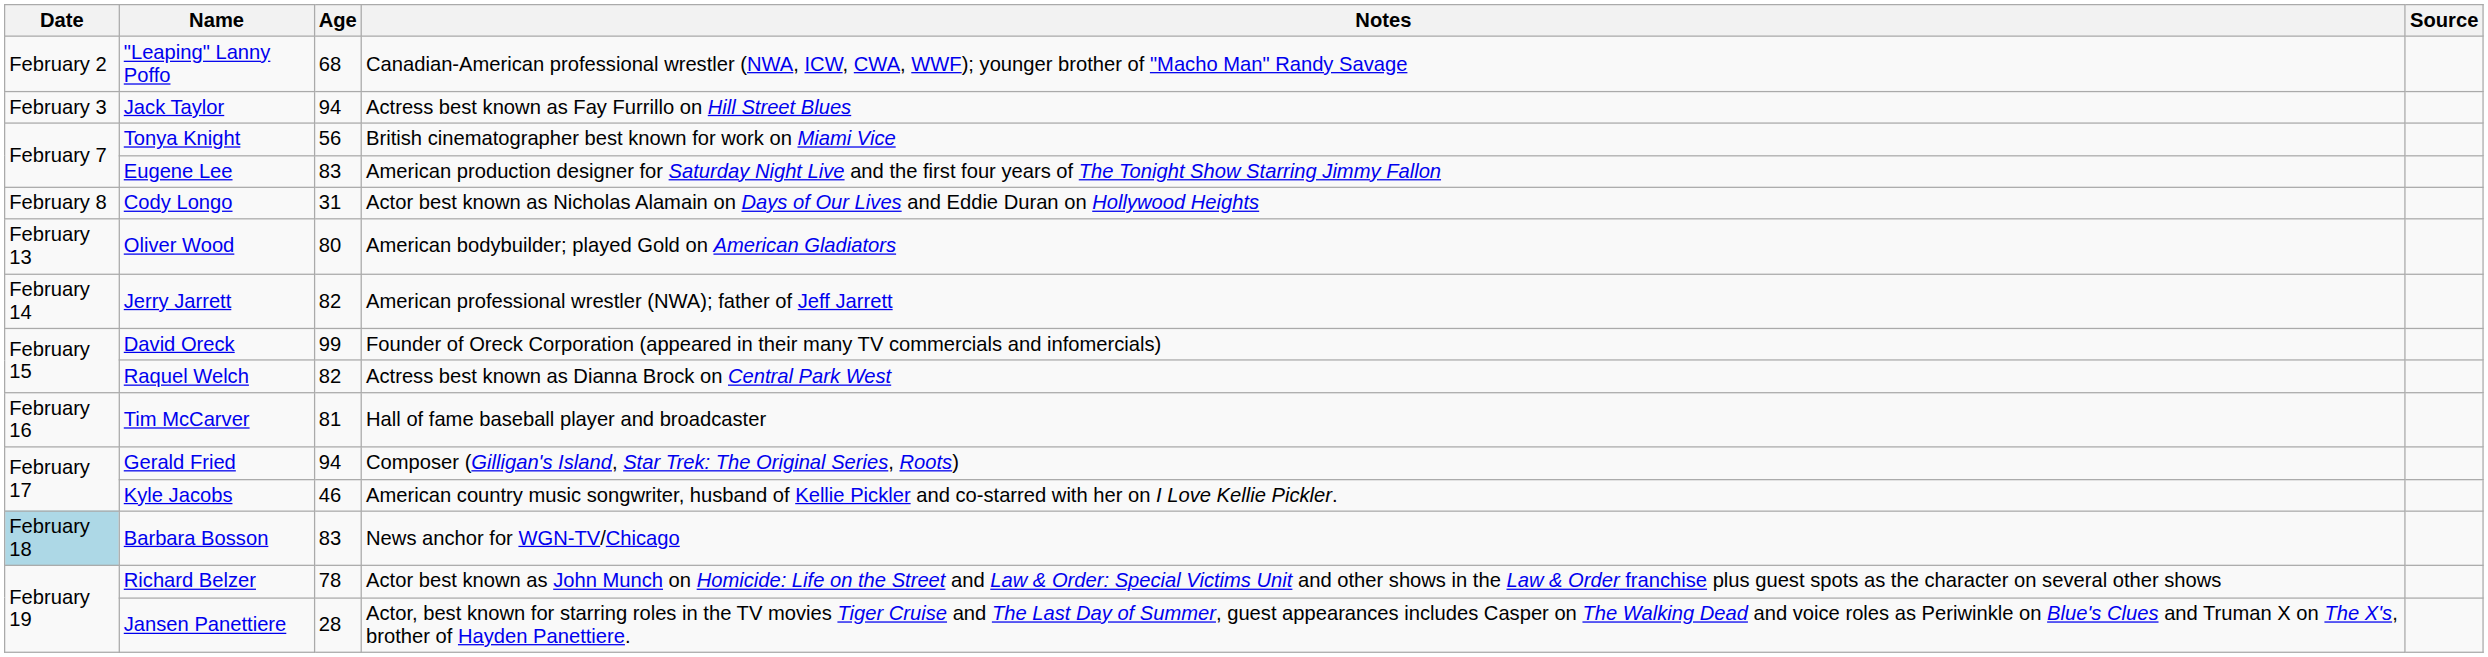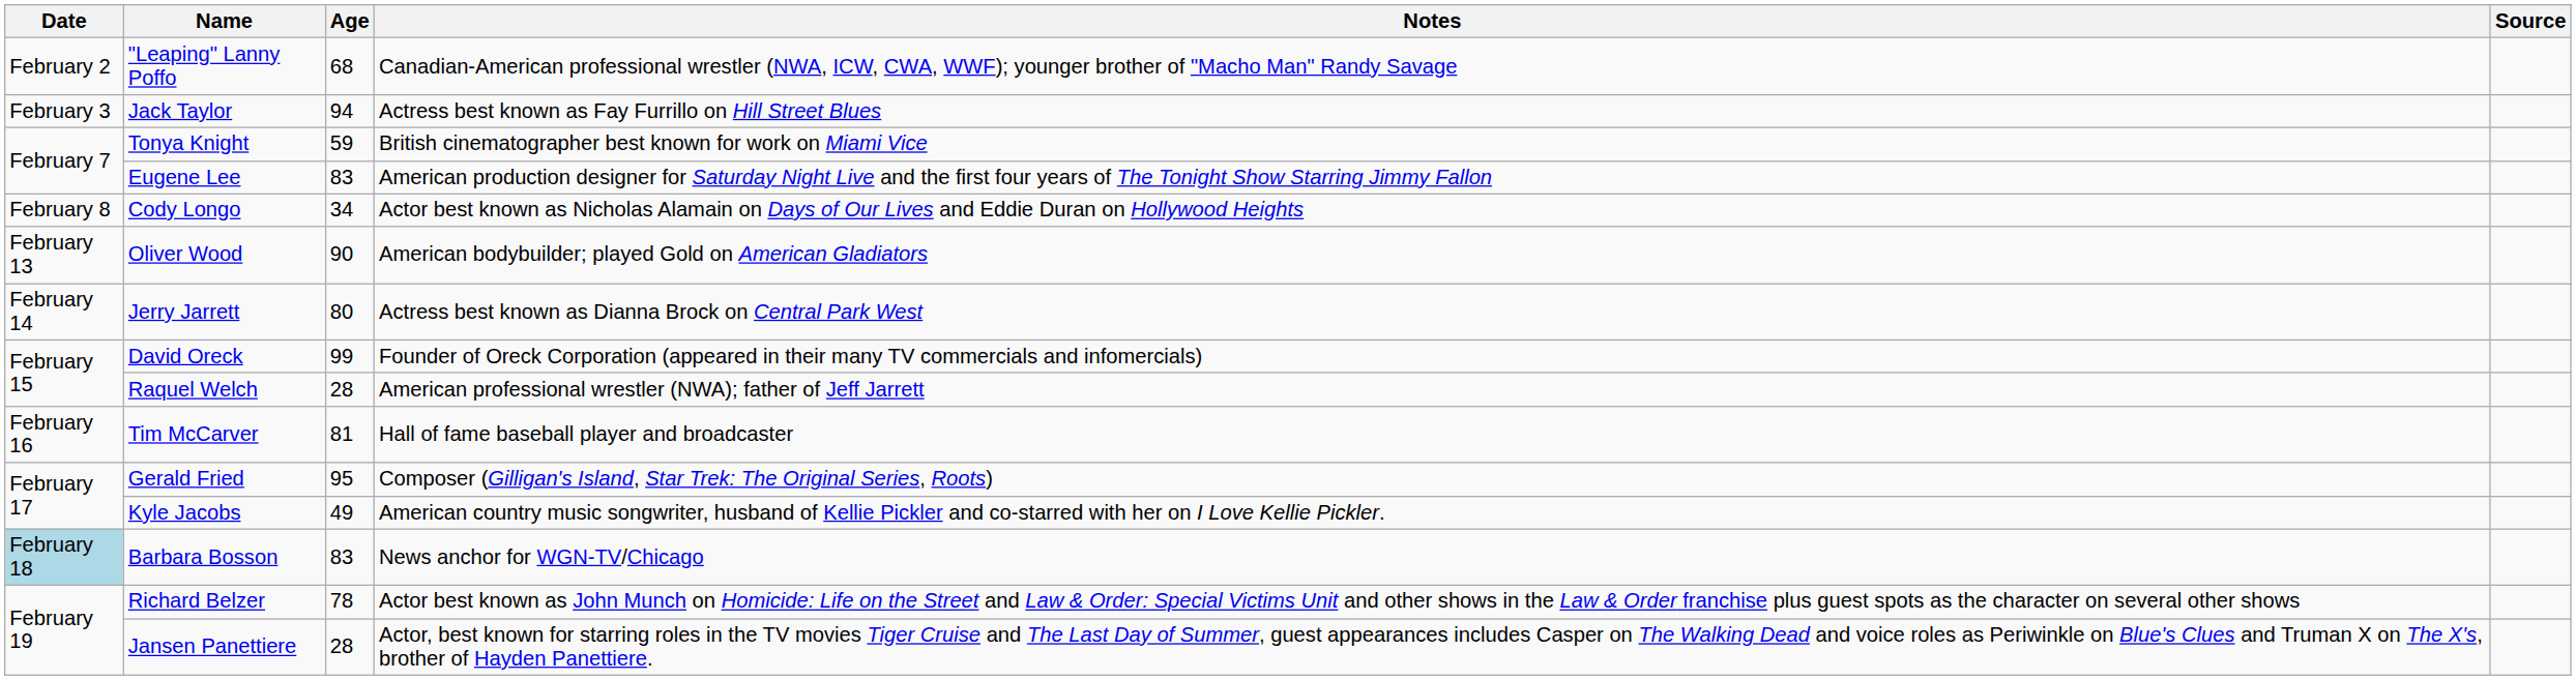Tonya Knight | Age: 56 -> 59
Cody Longo | Age: 31 -> 34
Oliver Wood | Age: 80 -> 90
Jerry Jarrett | Age: 82 -> 80
Jerry Jarrett | Notes: American professional wrestler (NWA); father of Jeff Jarrett -> Actress best known as Dianna Brock on Central Park West
Raquel Welch | Age: 82 -> 28
Raquel Welch | Notes: Actress best known as Dianna Brock on Central Park West -> American professional wrestler (NWA); father of Jeff Jarrett
Gerald Fried | Age: 94 -> 95
Kyle Jacobs | Age: 46 -> 49
